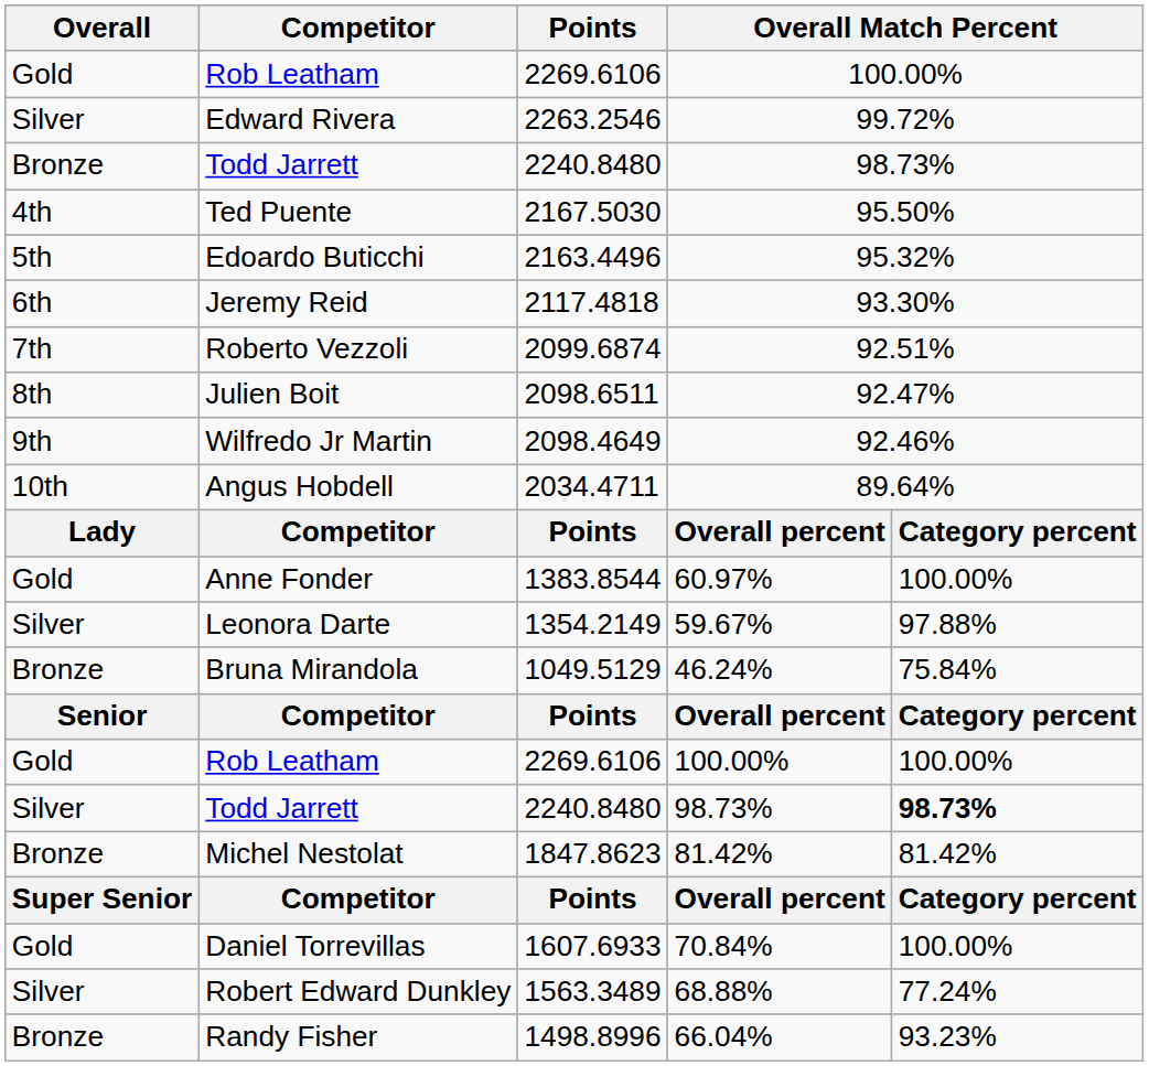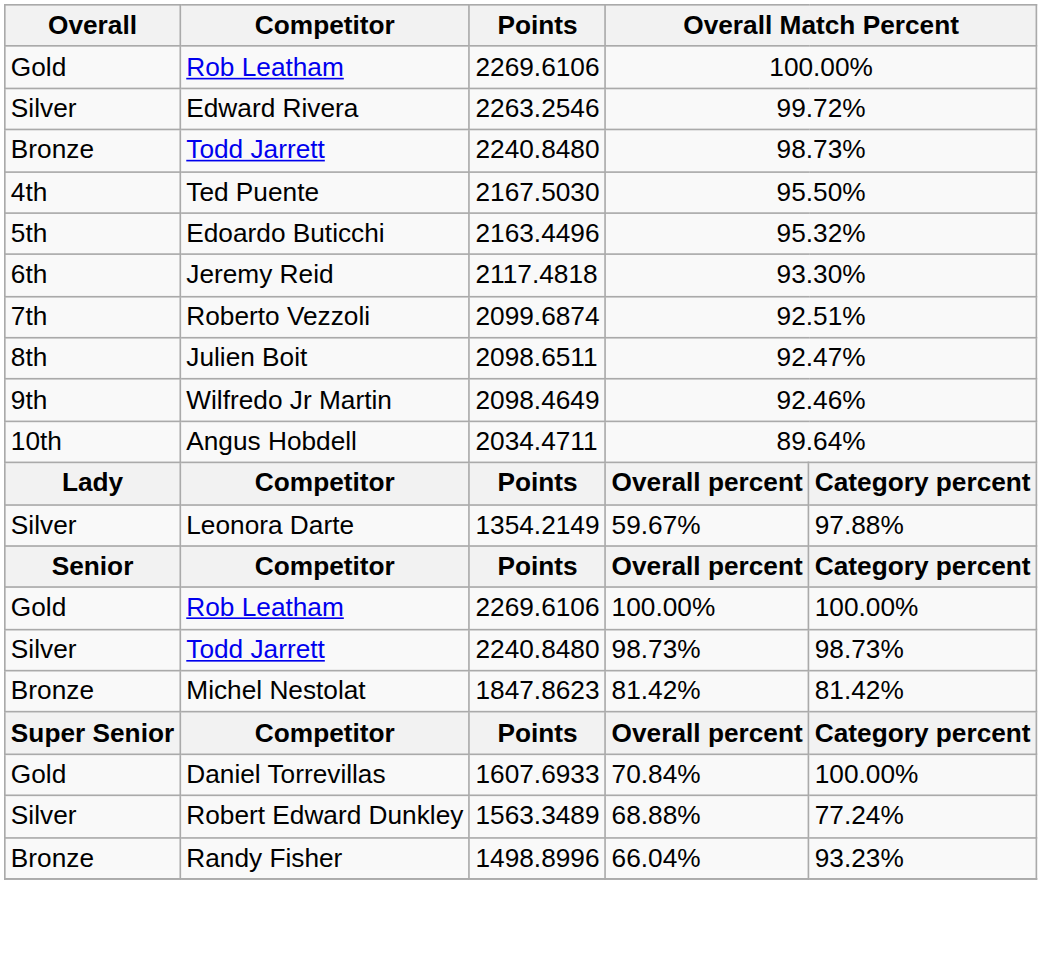- row: Gold | Anne Fonder | 1383.8544 | 60.97% | 100.00%
- row: Bronze | Bruna Mirandola | 1049.5129 | 46.24% | 75.84%
Silver / Todd Jarrett | column 5: bold -> normal
